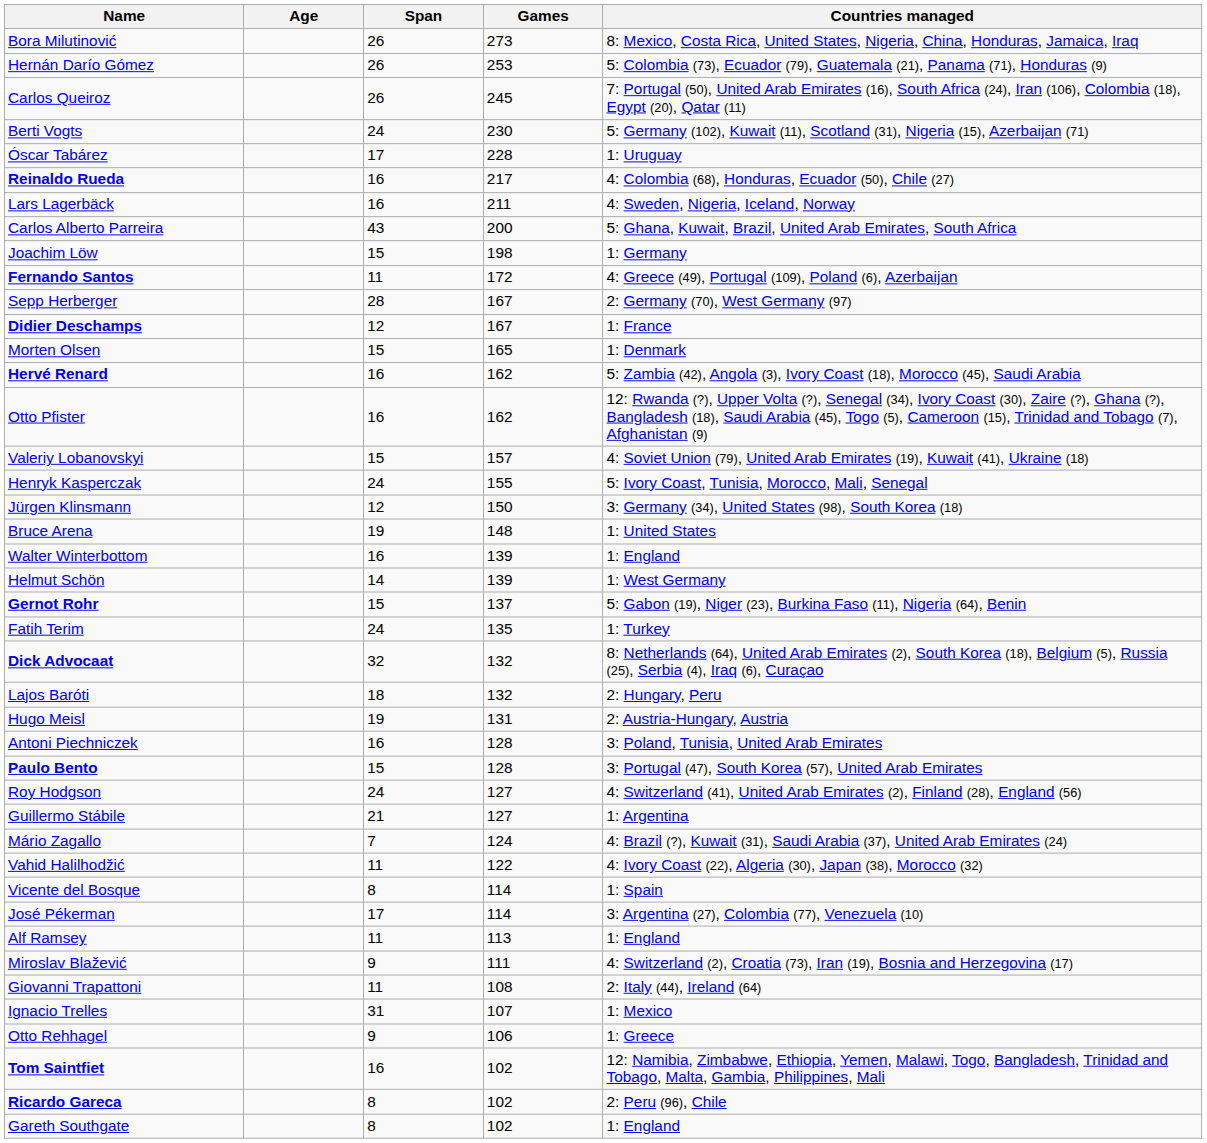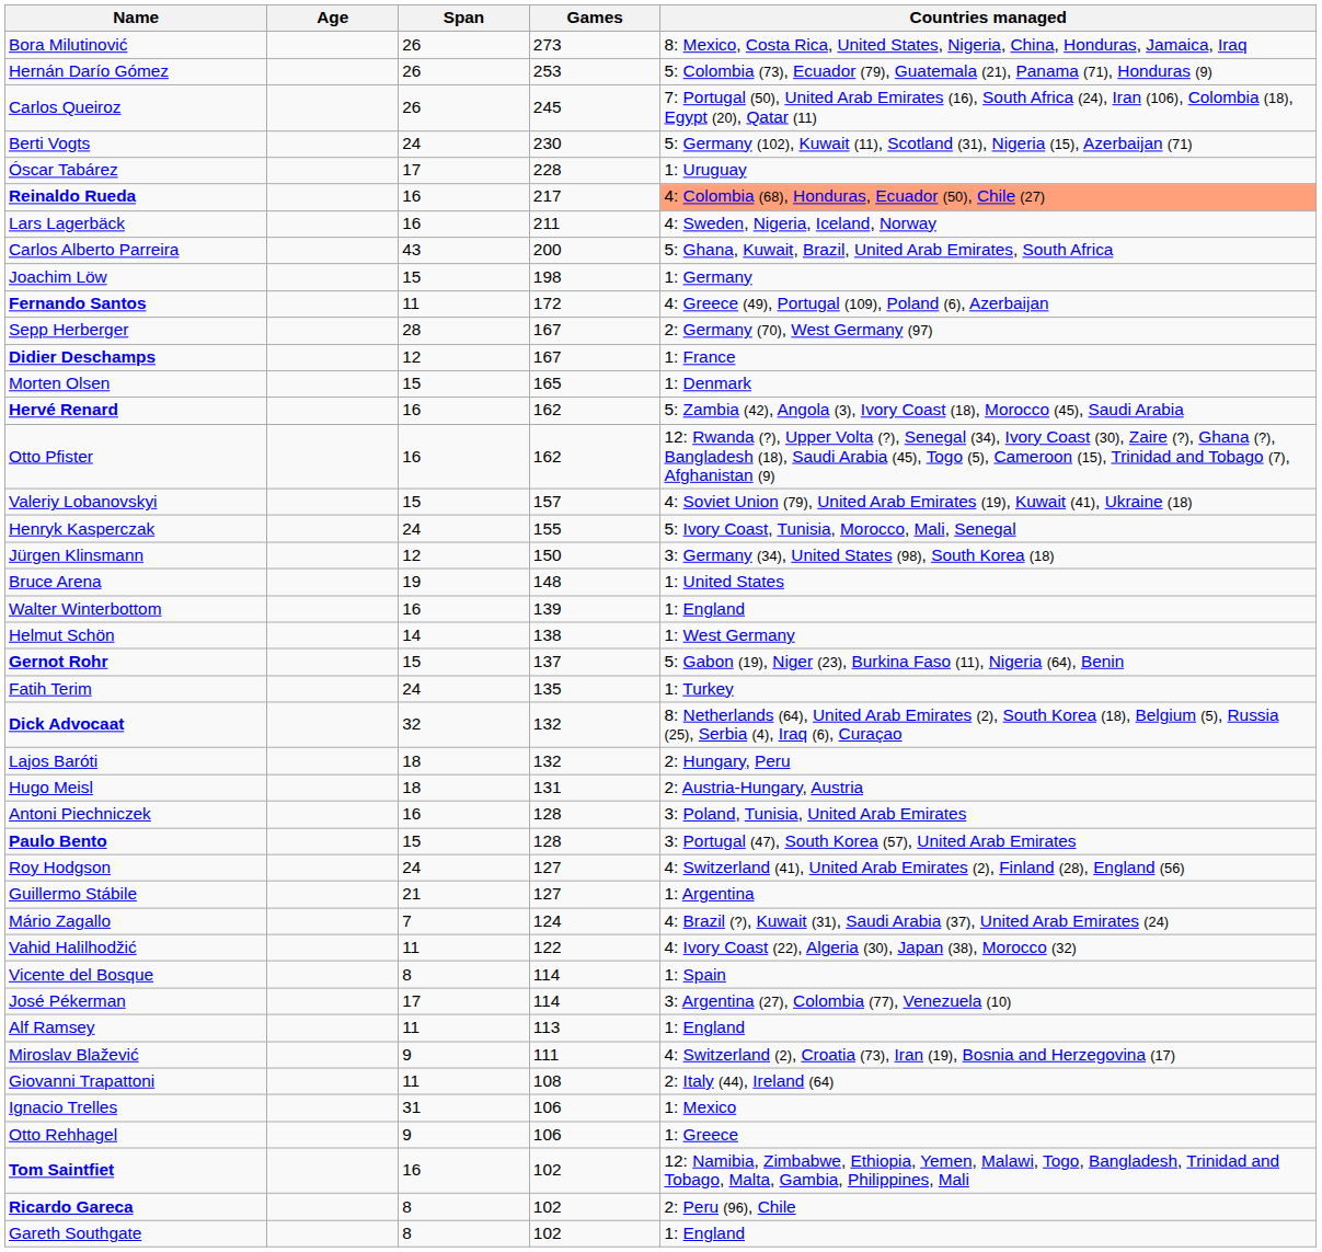Reinaldo Rueda | Countries managed: no background -> lightsalmon background
Helmut Schön | Games: 139 -> 138
Hugo Meisl | Span: 19 -> 18
Ignacio Trelles | Games: 107 -> 106
